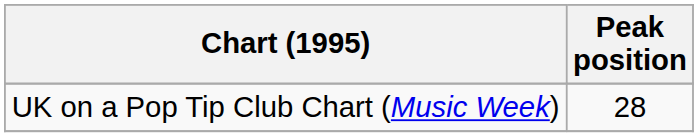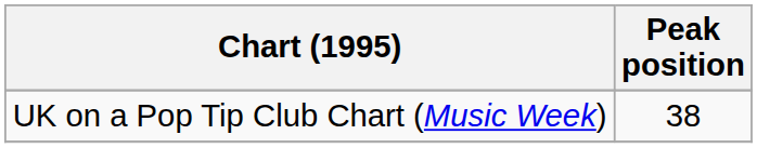UK on a Pop Tip Club Chart (Music Week) | Peak position: 28 -> 38
